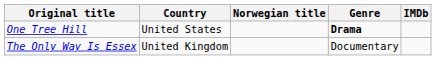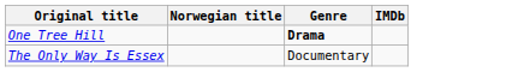- column: Country | United States | United Kingdom
